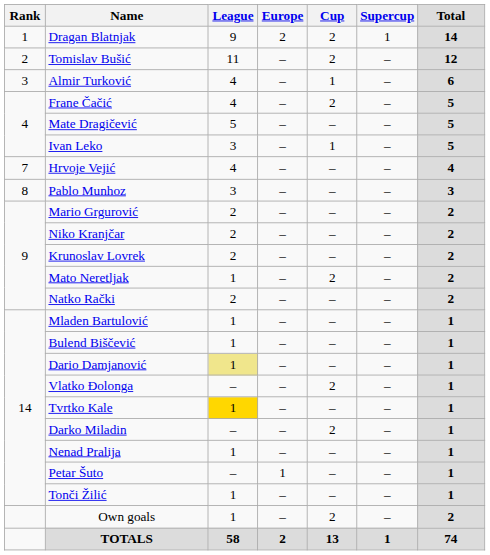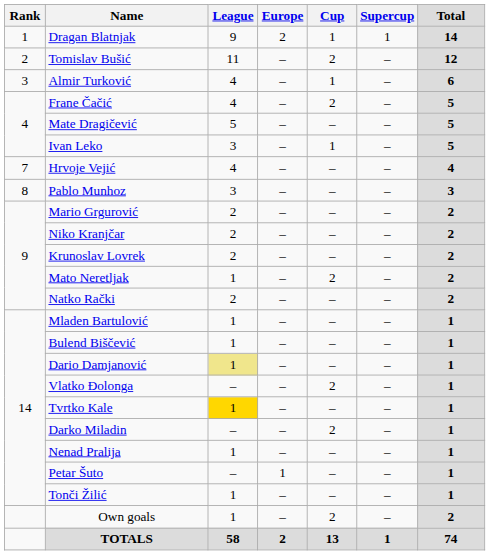Dragan Blatnjak | Cup: 2 -> 1
